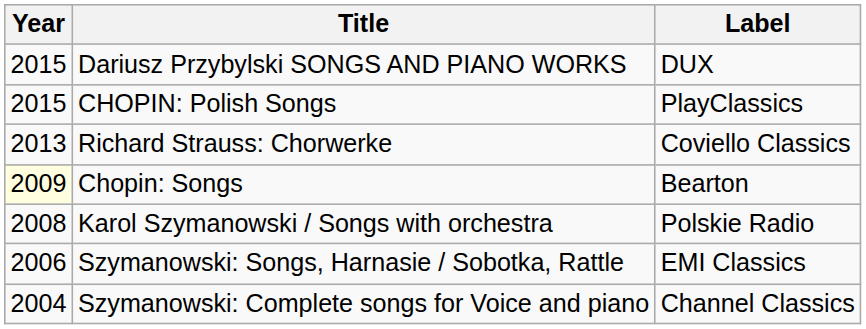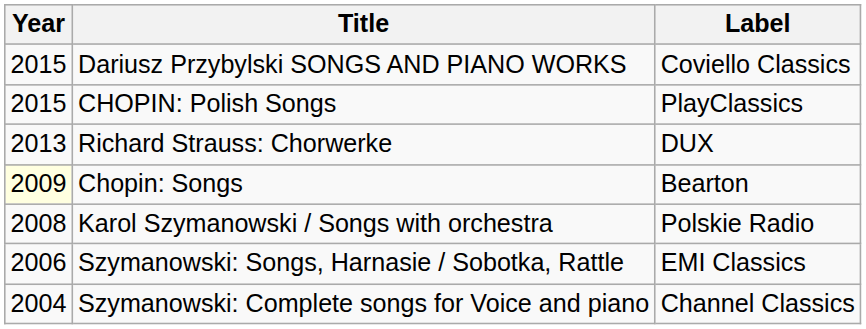Dariusz Przybylski SONGS AND PIANO WORKS | Label: DUX -> Coviello Classics
Richard Strauss: Chorwerke | Label: Coviello Classics -> DUX
